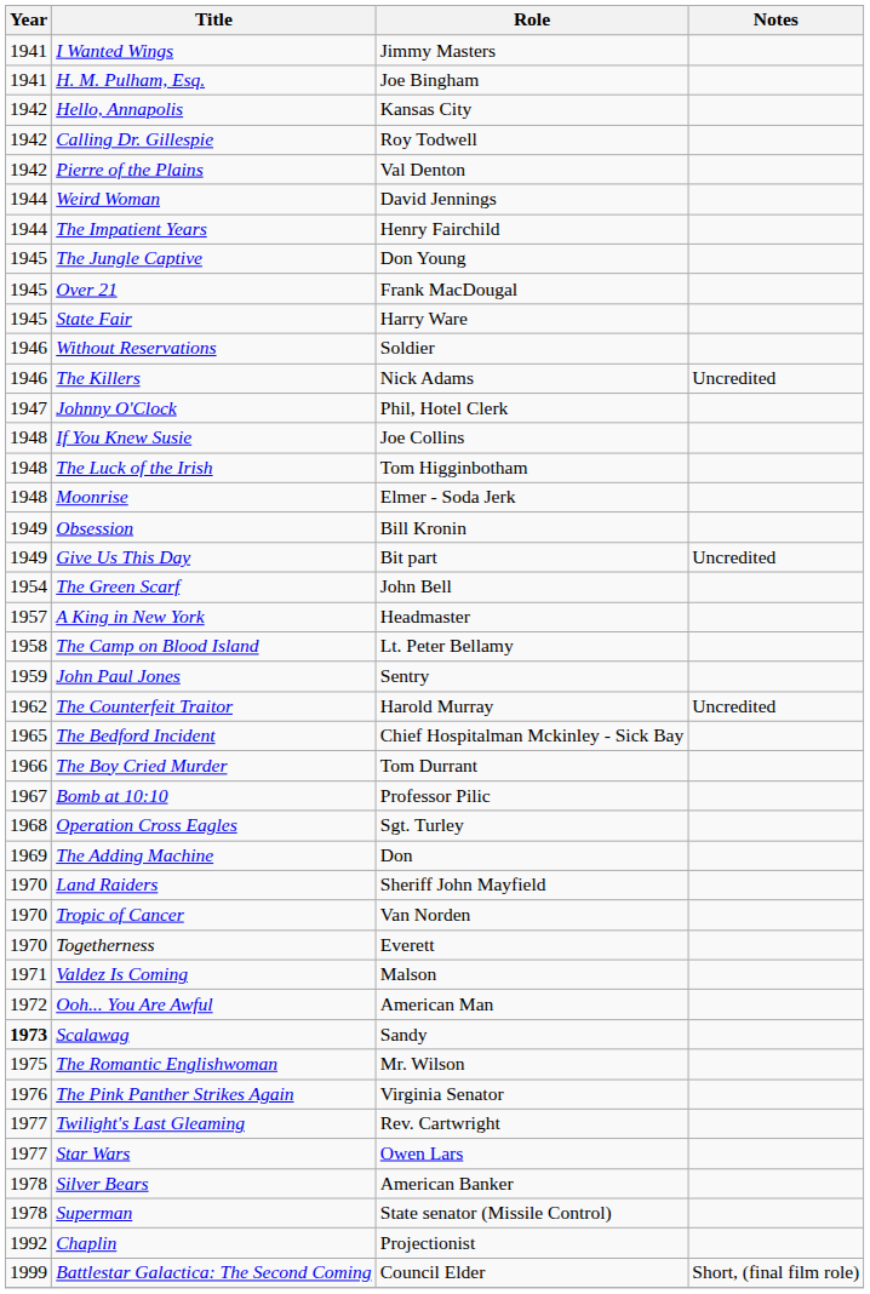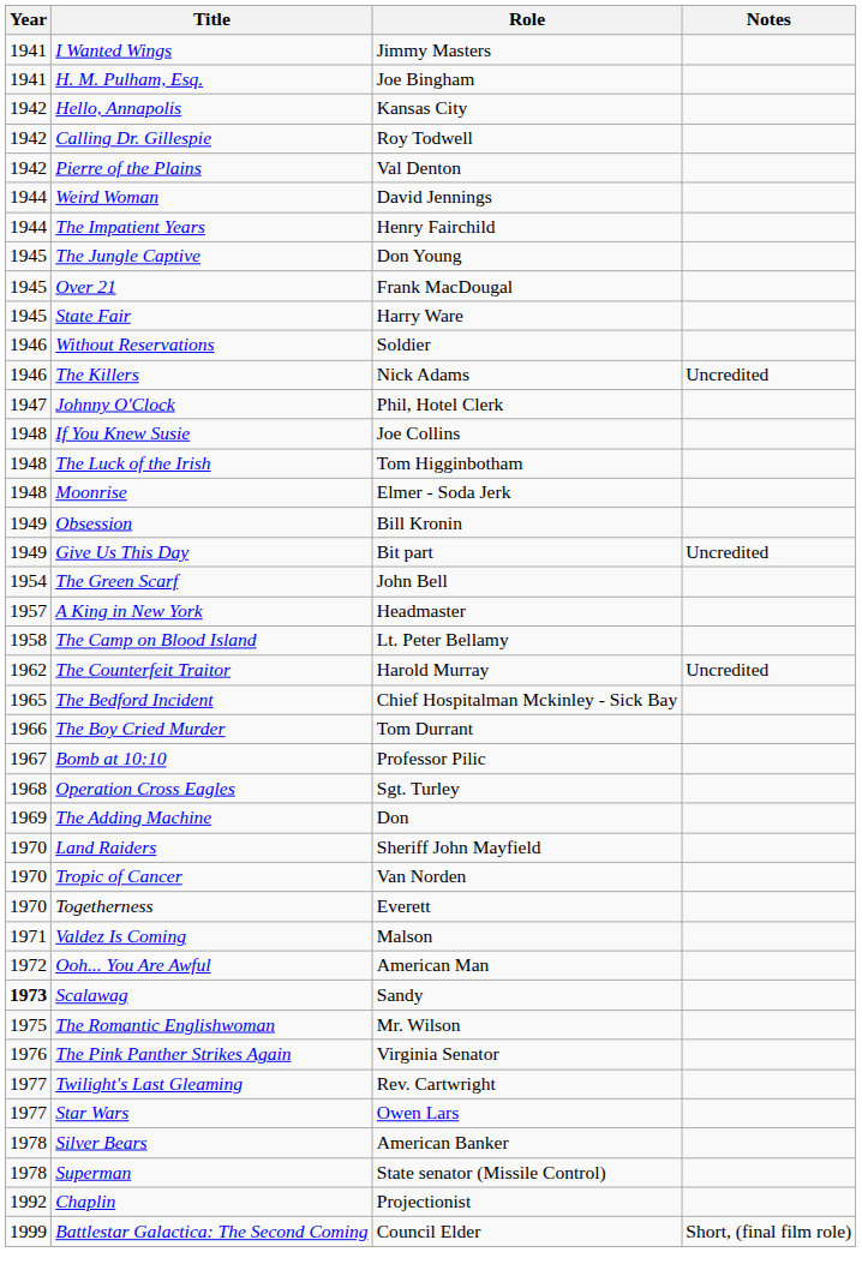- row: 1959 | John Paul Jones | Sentry
